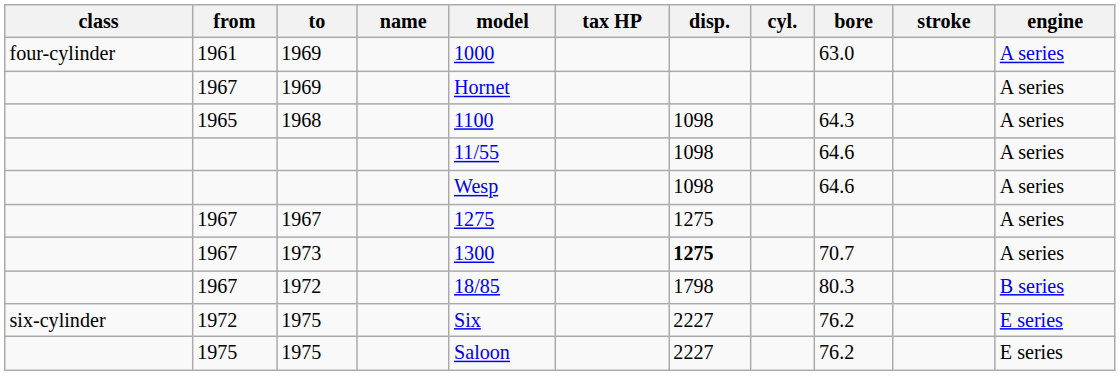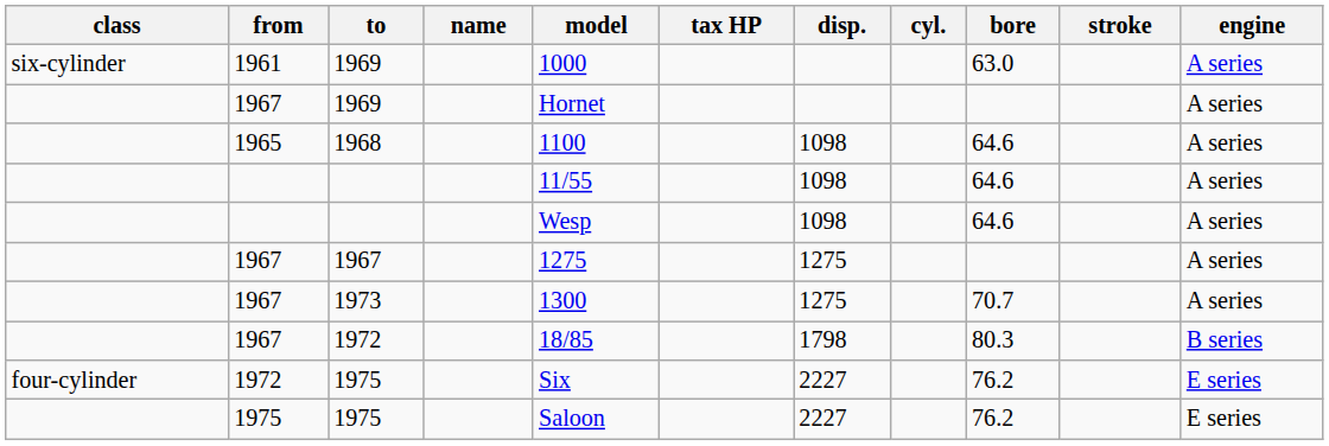1961 / 1969 | class: four-cylinder -> six-cylinder
1968 | bore: 64.3 -> 64.6
1973 | disp.: bold -> normal
1972 / 1975 | class: six-cylinder -> four-cylinder
